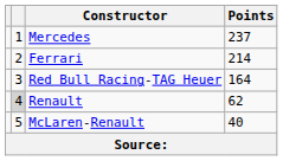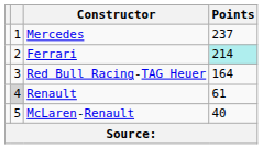Ferrari | Points: no background -> paleturquoise background
Renault | Points: 62 -> 61
